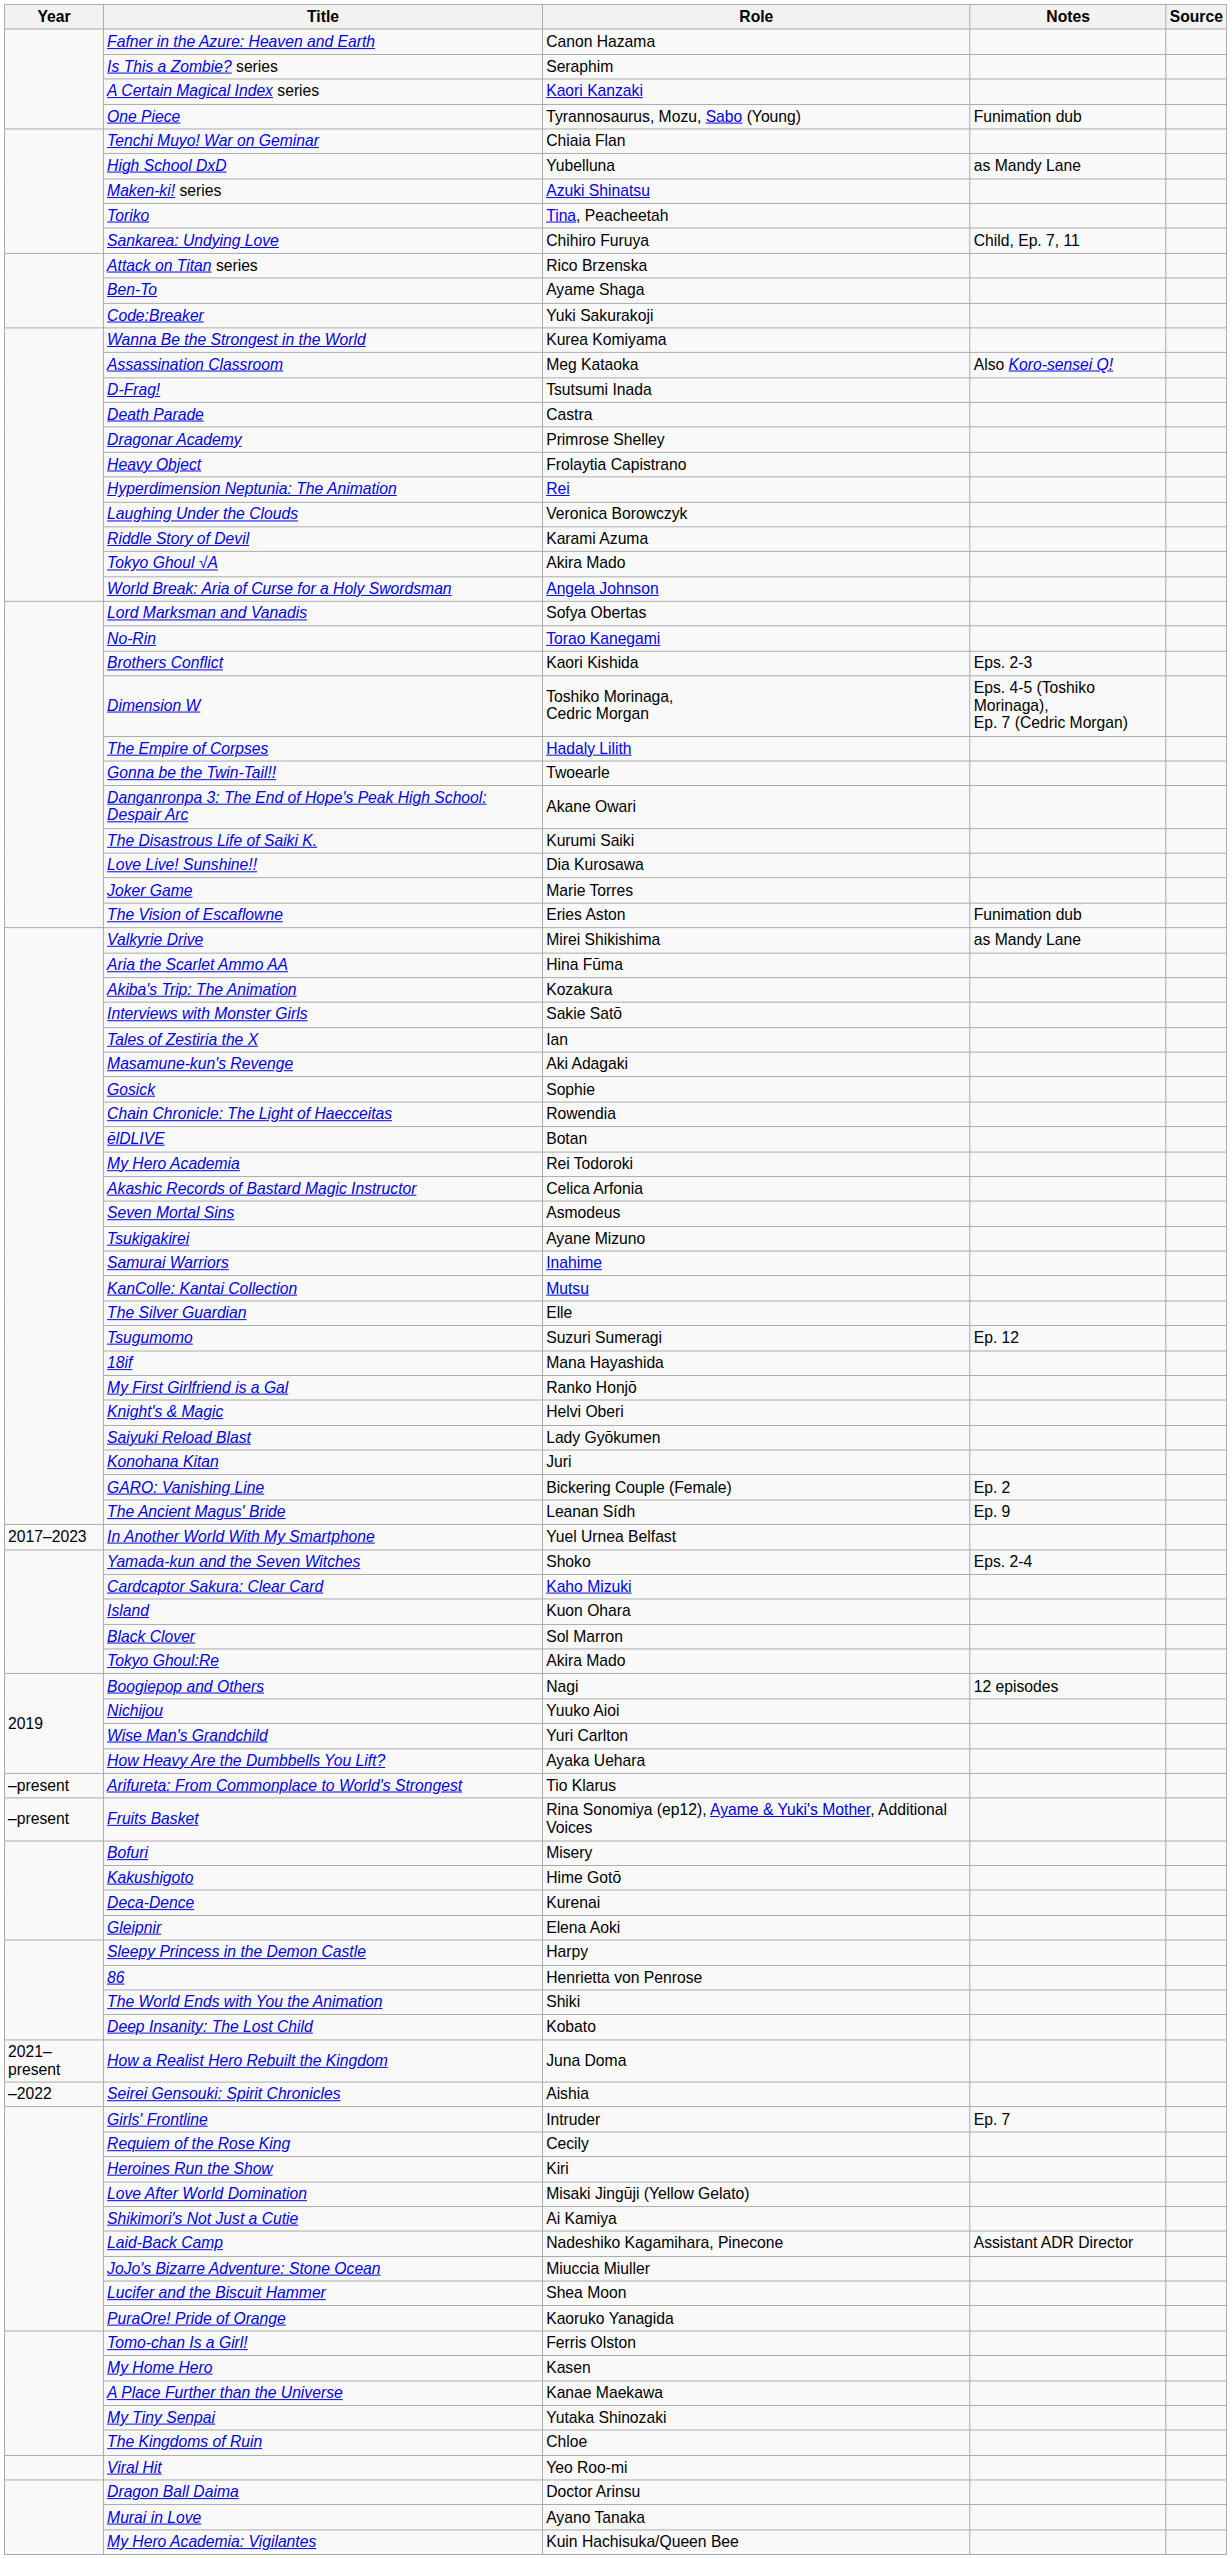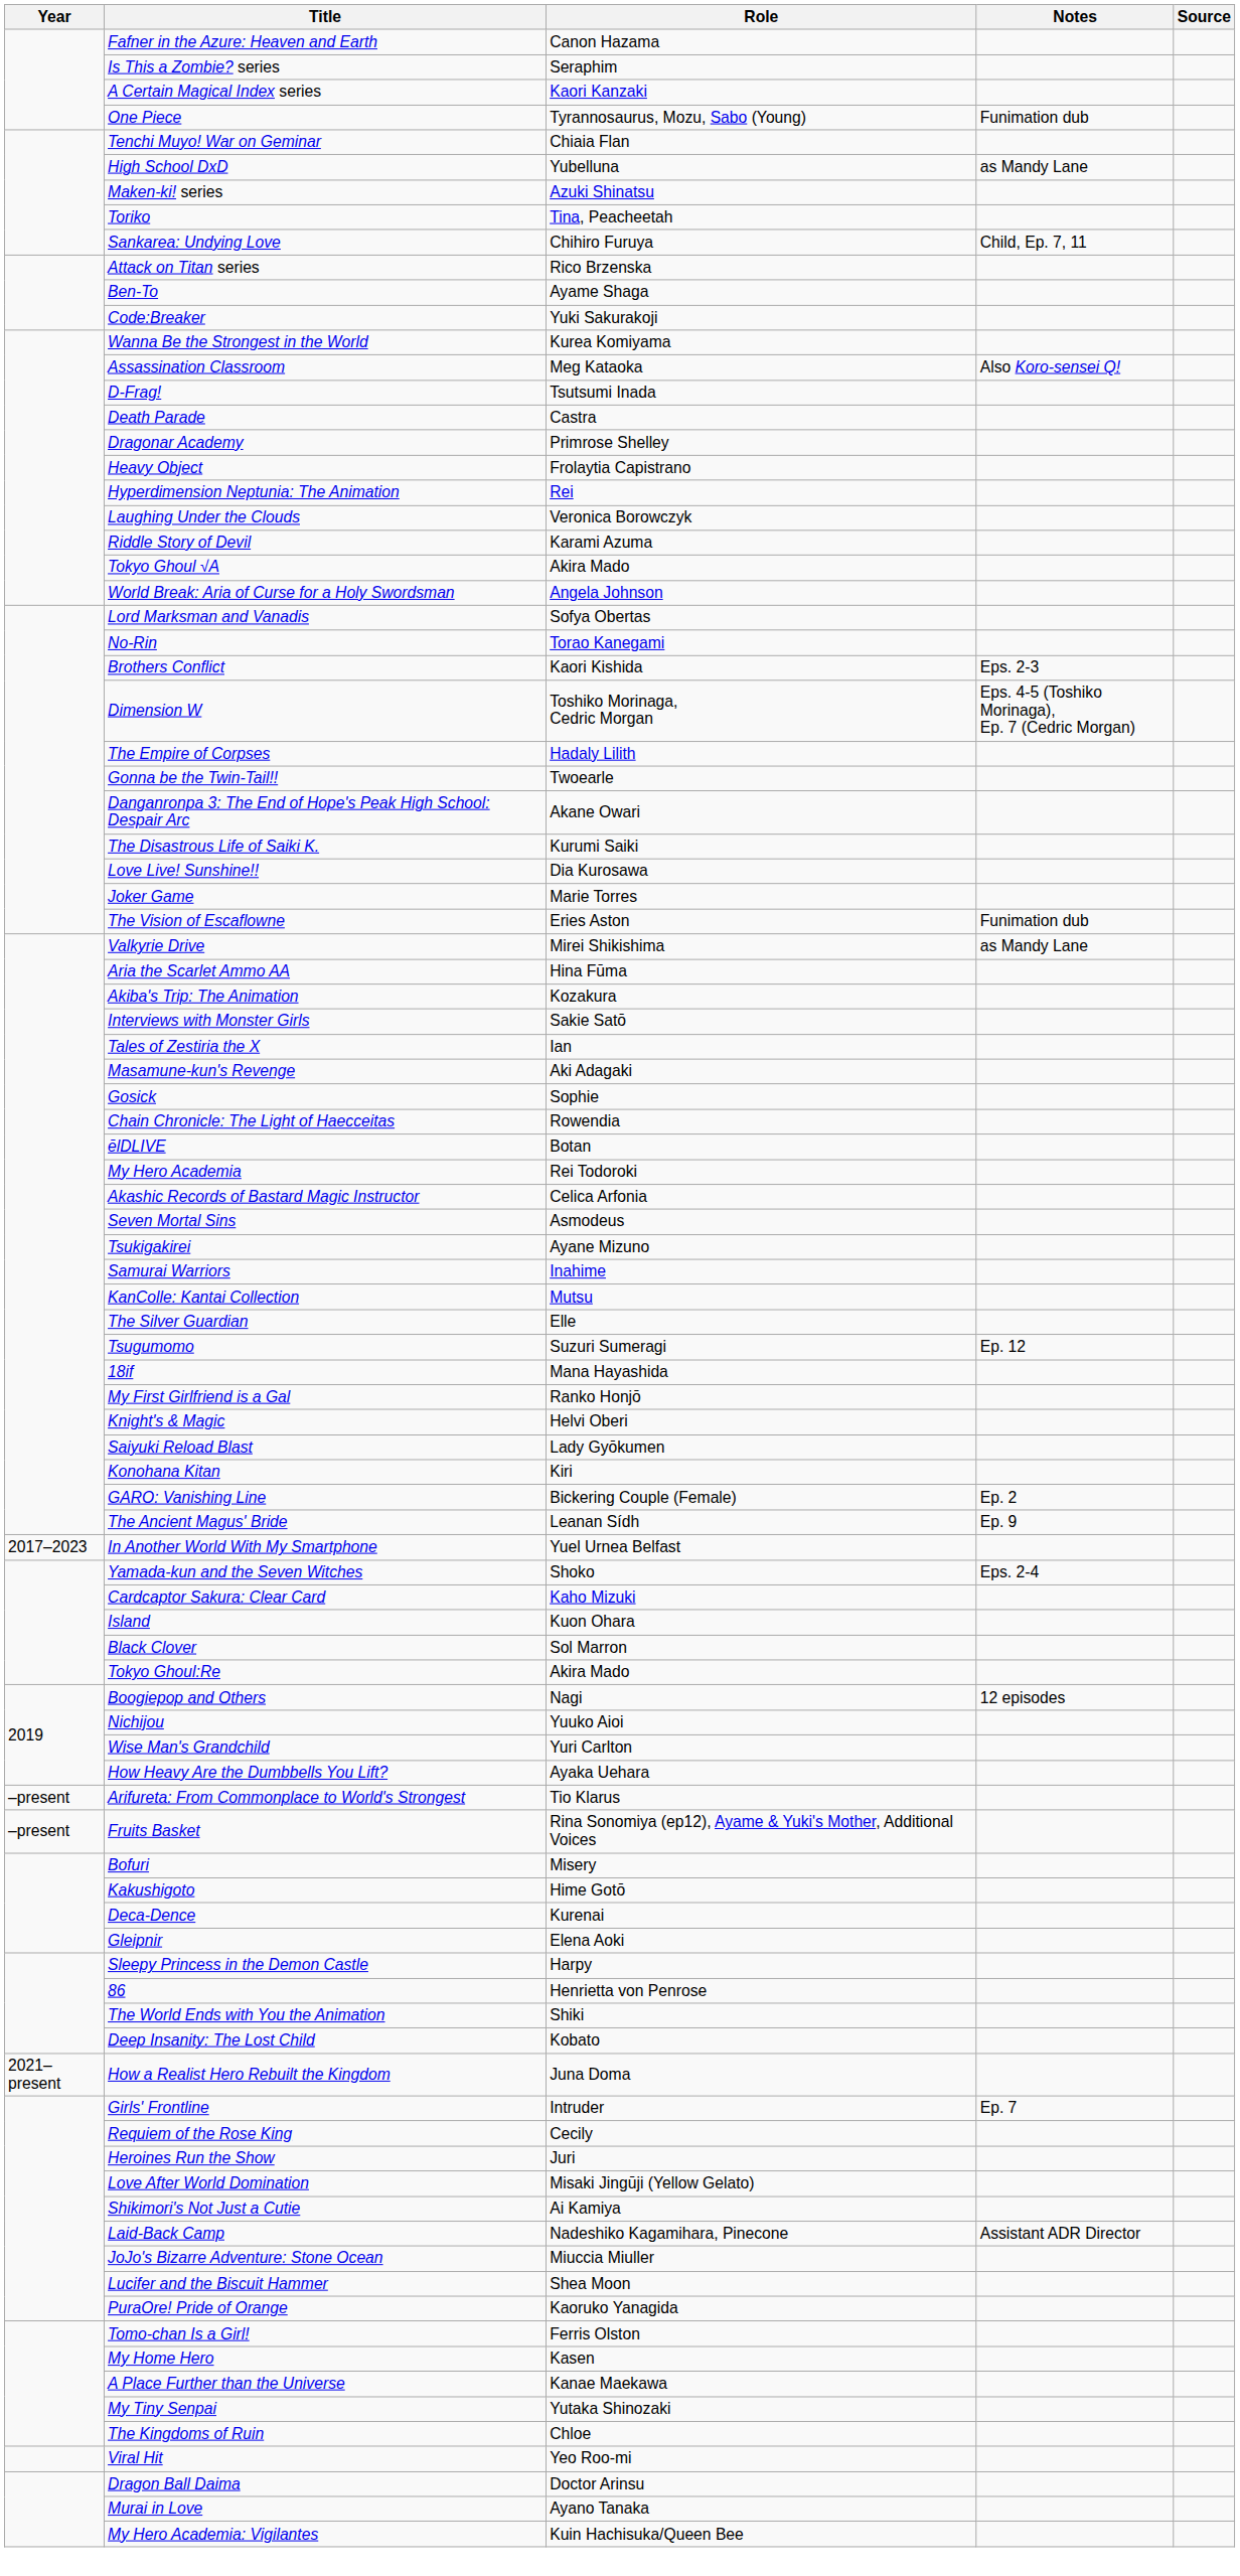Konohana Kitan | Role: Juri -> Kiri
- row: –2022 | Seirei Gensouki: Spirit Chronicles | Aishia
Heroines Run the Show | Role: Kiri -> Juri
